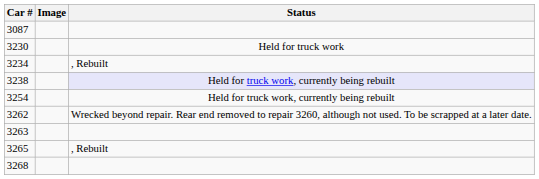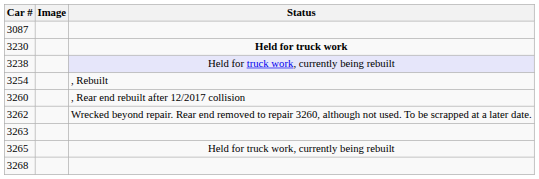3230 | Status: normal -> bold
- row: 3234 | , Rebuilt
3254 | Status: Held for truck work, currently being rebuilt -> , Rebuilt
+ row: 3260 | , Rear end rebuilt after 12/2017 collision
3265 | Status: , Rebuilt -> Held for truck work, currently being rebuilt
